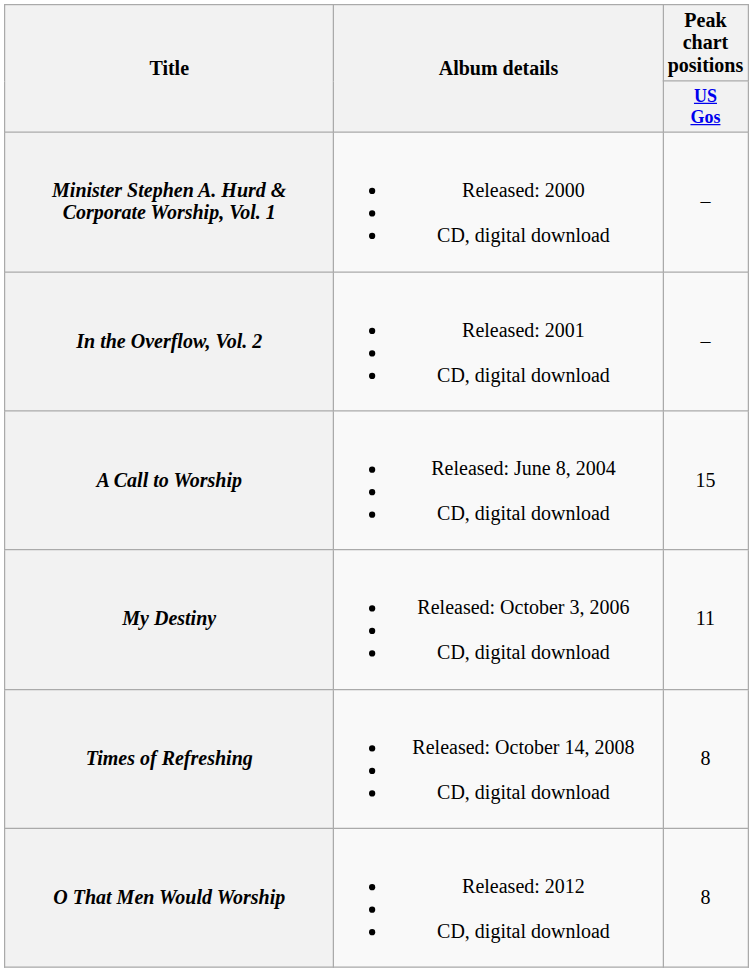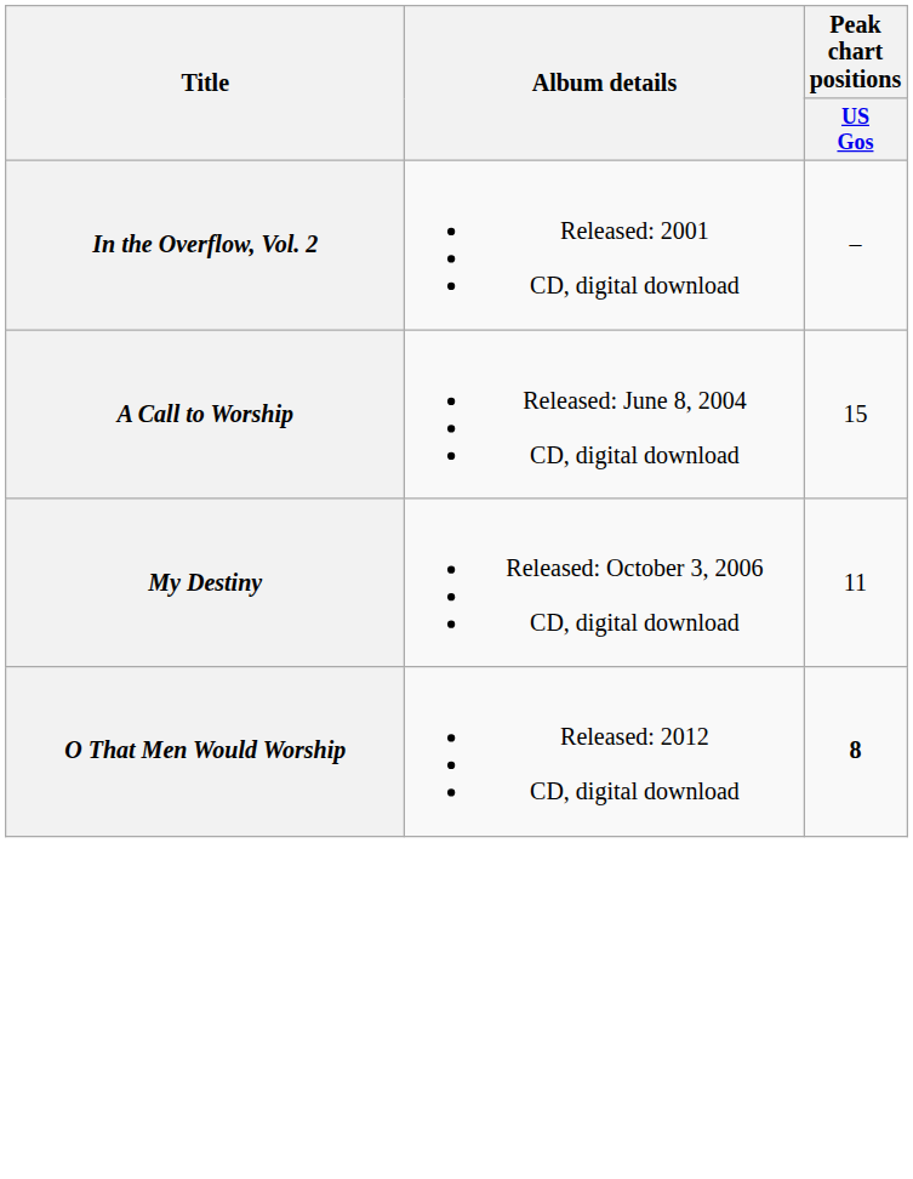- row: Minister Stephen A. Hurd & Corporate Worship, Vol. 1 | Released: 2000 CD, digital download | –
- row: Times of Refreshing | Released: October 14, 2008 CD, digital download | 8
O That Men Would Worship | Peak chart positions / US Gos: normal -> bold
